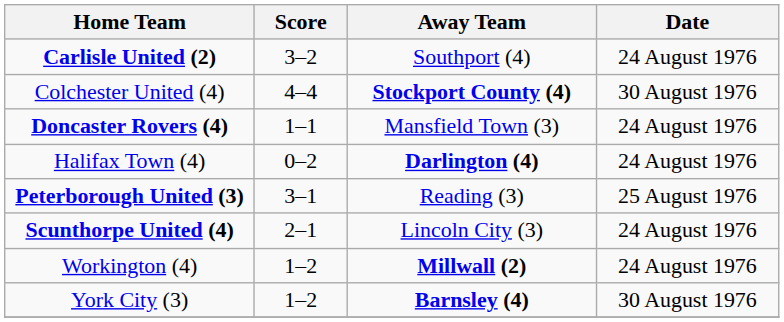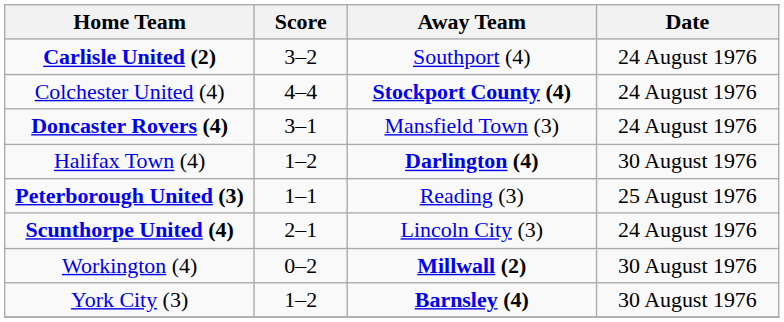Colchester United (4) | Date: 30 August 1976 -> 24 August 1976
Doncaster Rovers (4) | Score: 1–1 -> 3–1
Halifax Town (4) | Score: 0–2 -> 1–2
Halifax Town (4) | Date: 24 August 1976 -> 30 August 1976
Peterborough United (3) | Score: 3–1 -> 1–1
Workington (4) | Score: 1–2 -> 0–2
Workington (4) | Date: 24 August 1976 -> 30 August 1976
